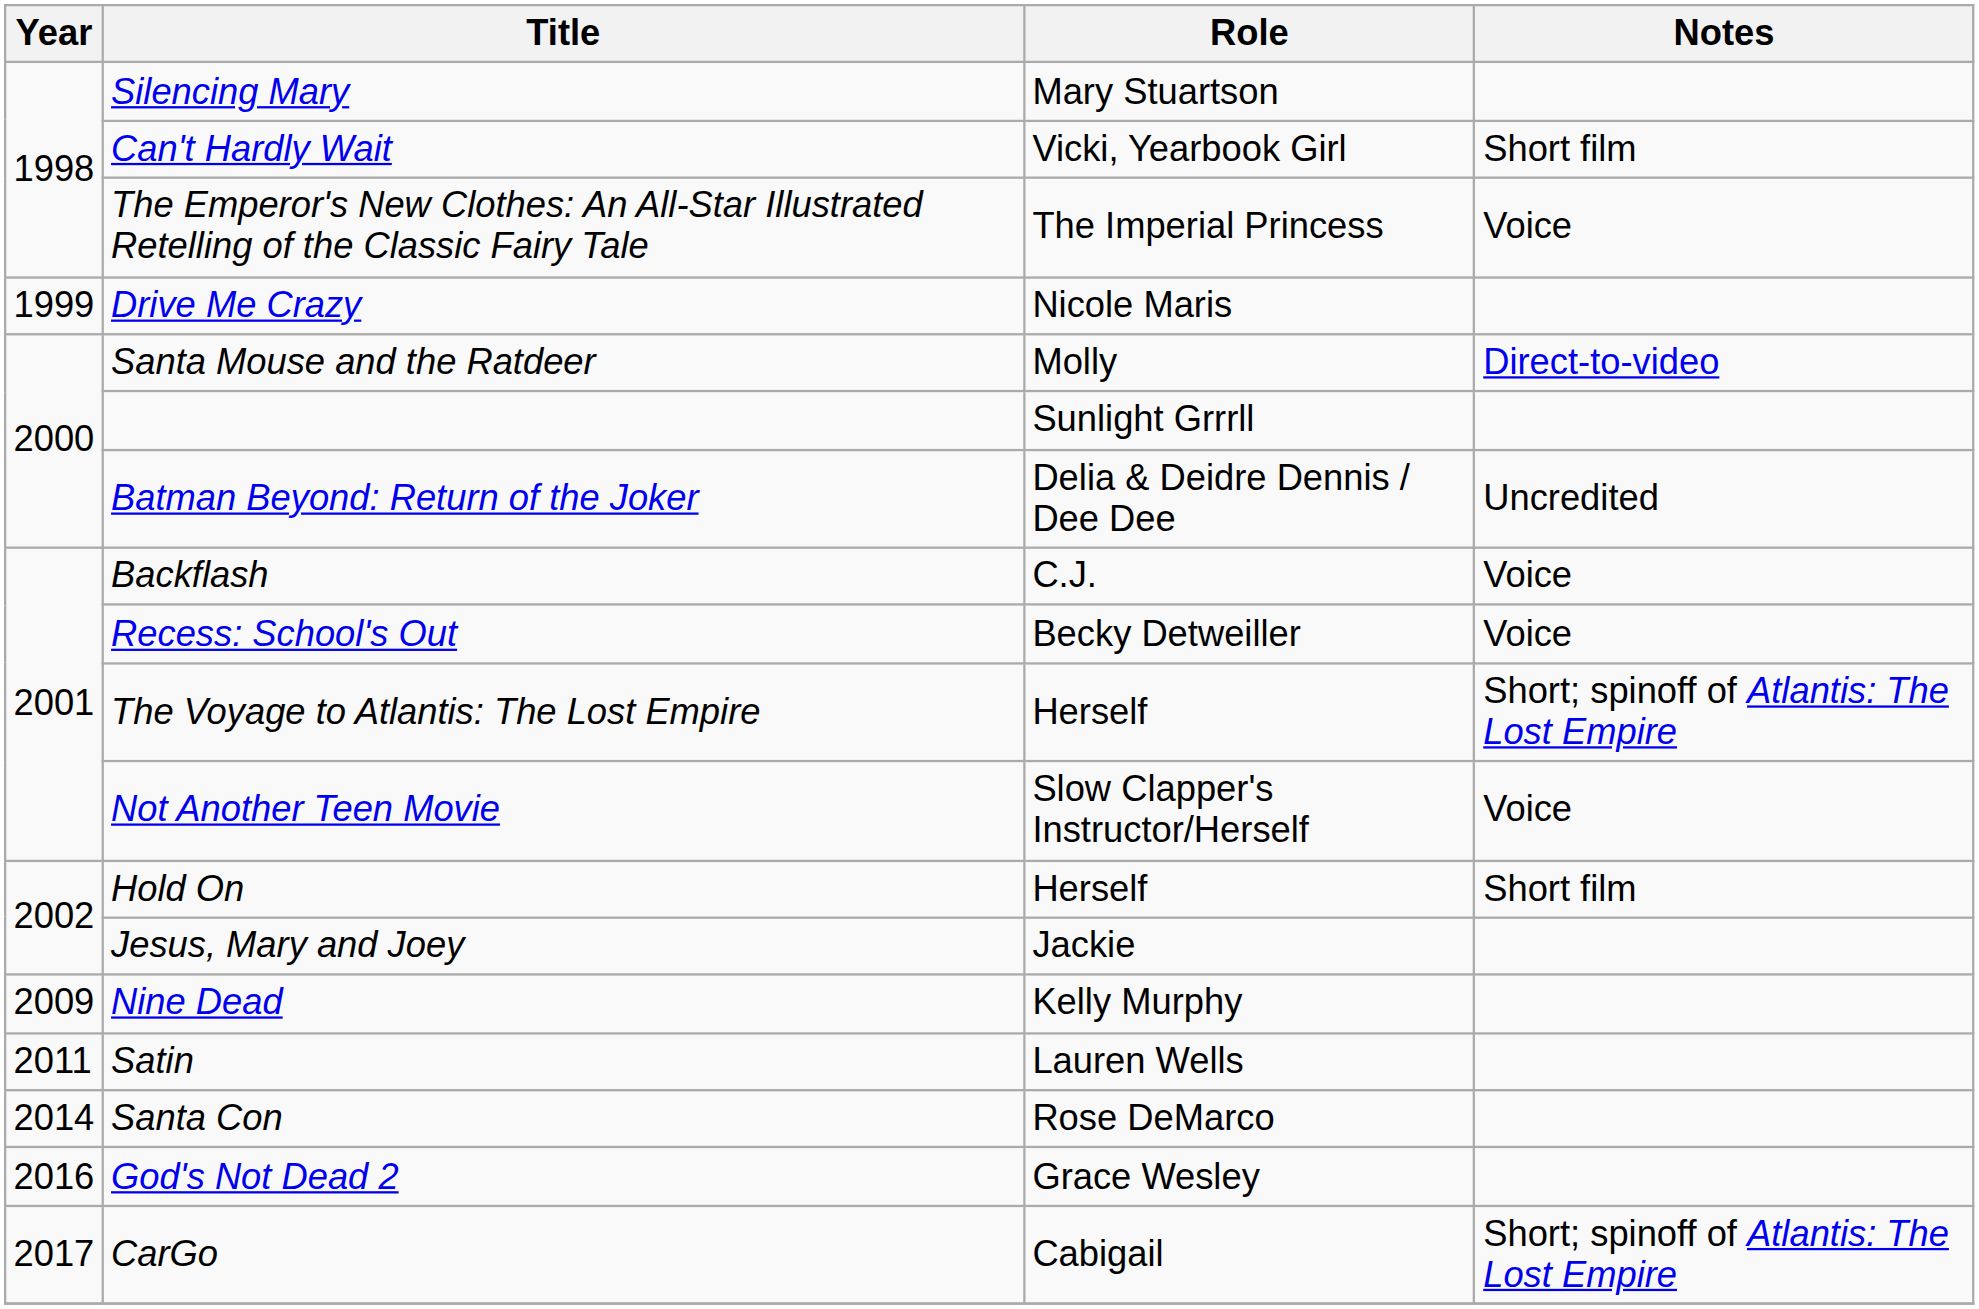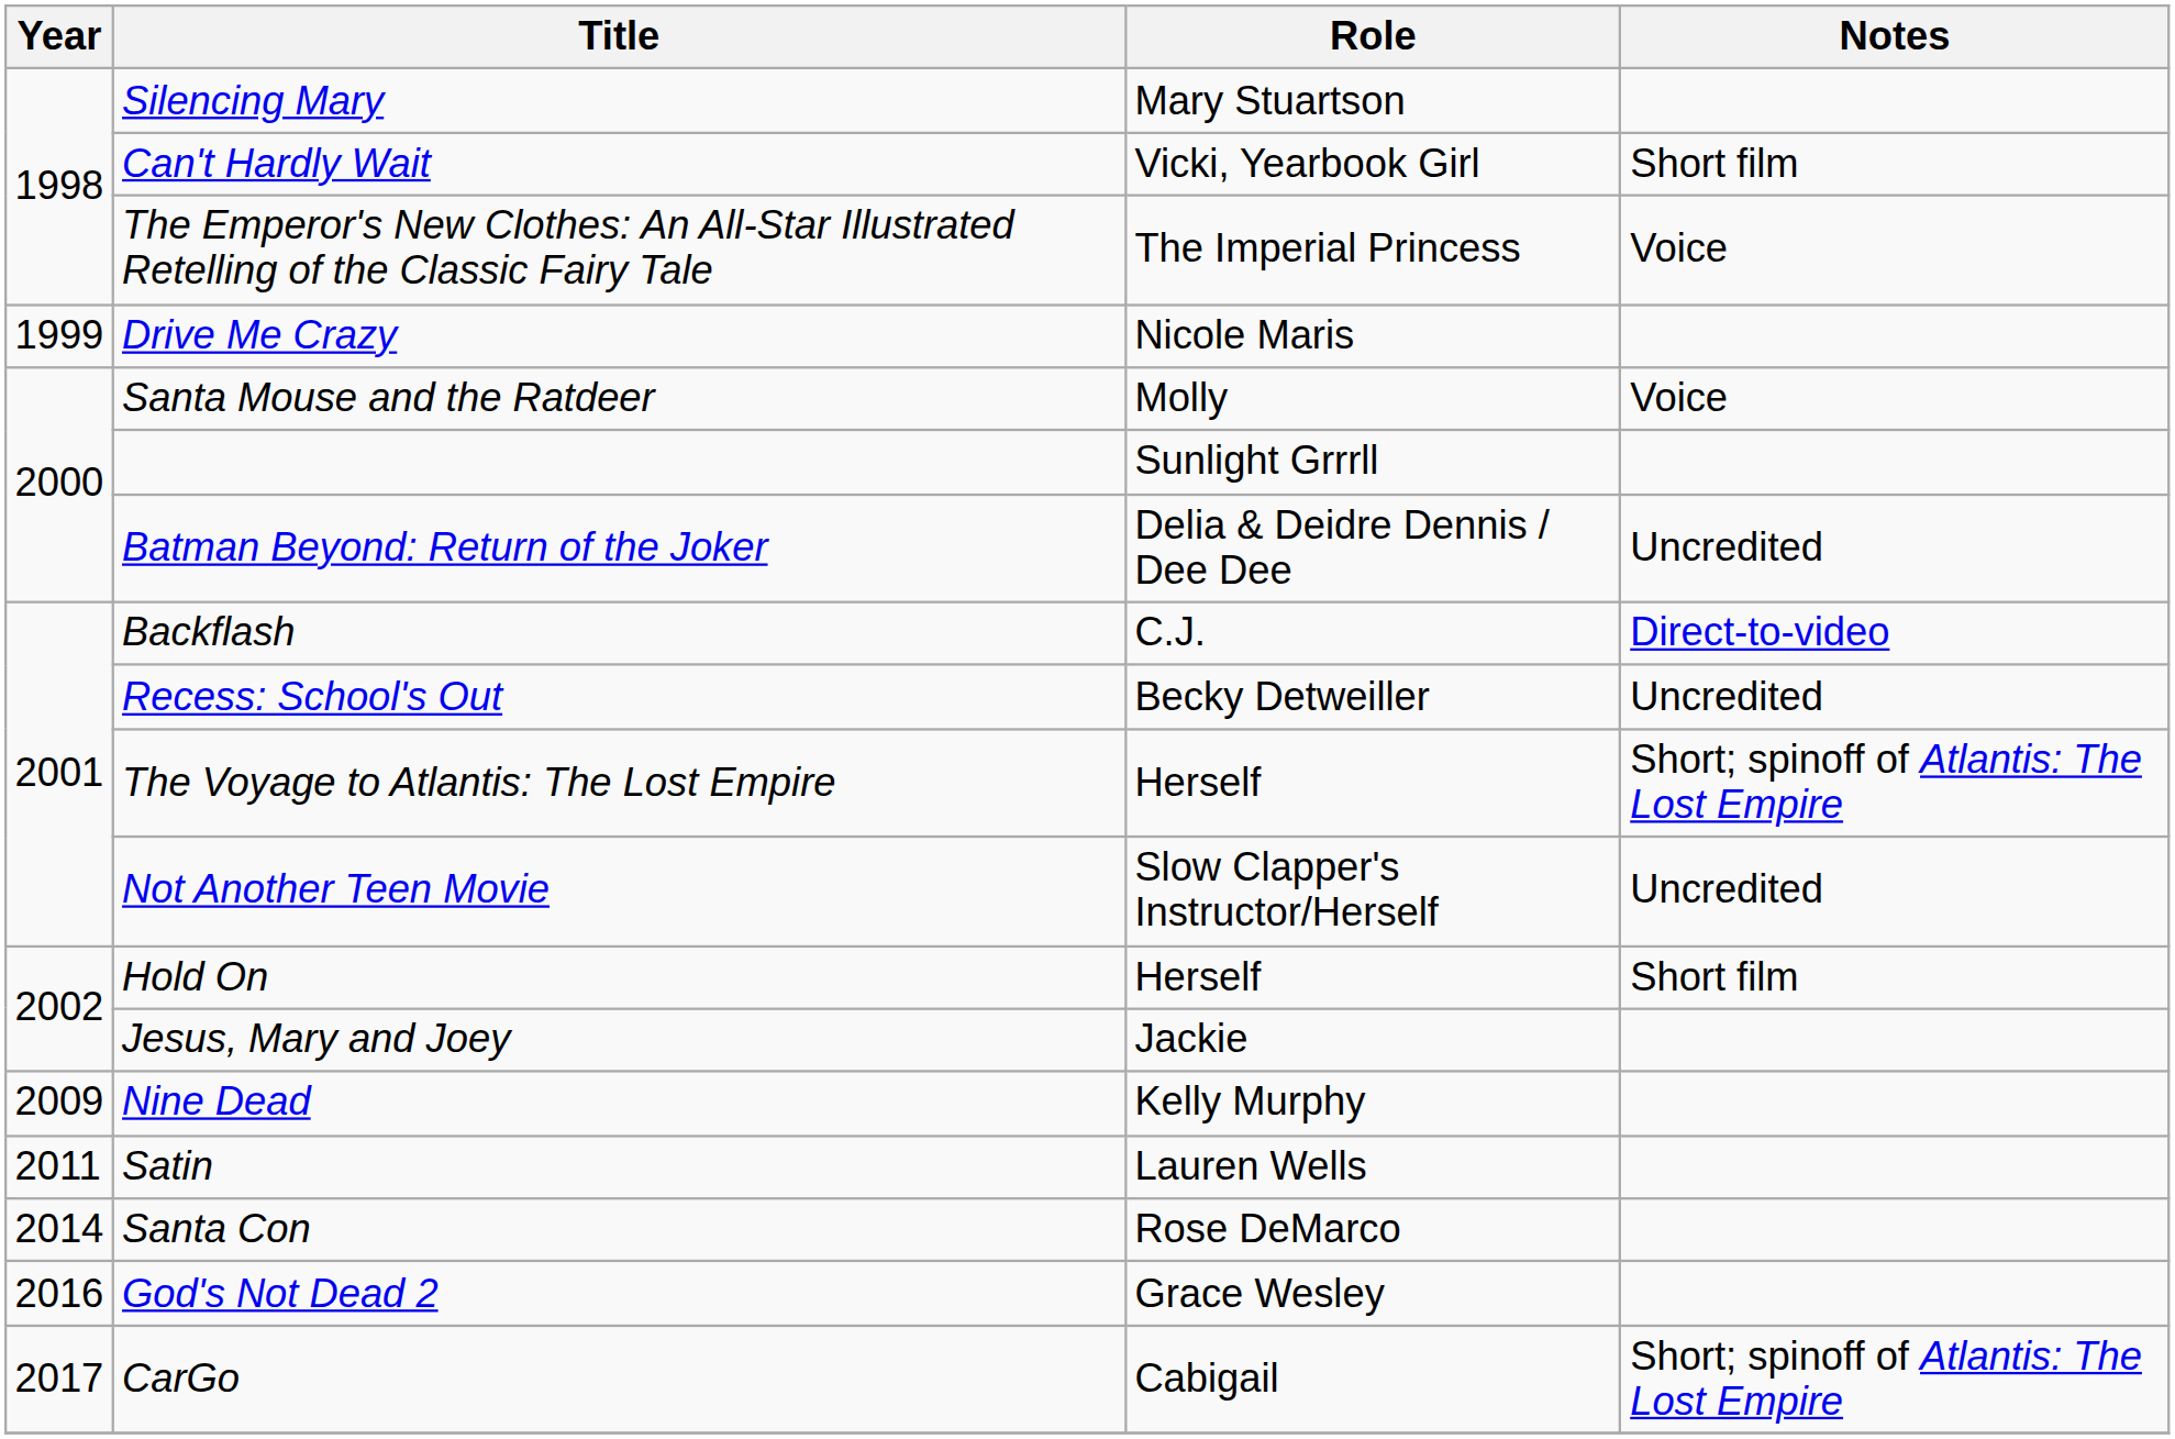Santa Mouse and the Ratdeer | Notes: Direct-to-video -> Voice
Backflash | Notes: Voice -> Direct-to-video
Recess: School's Out | Notes: Voice -> Uncredited
Not Another Teen Movie | Notes: Voice -> Uncredited
